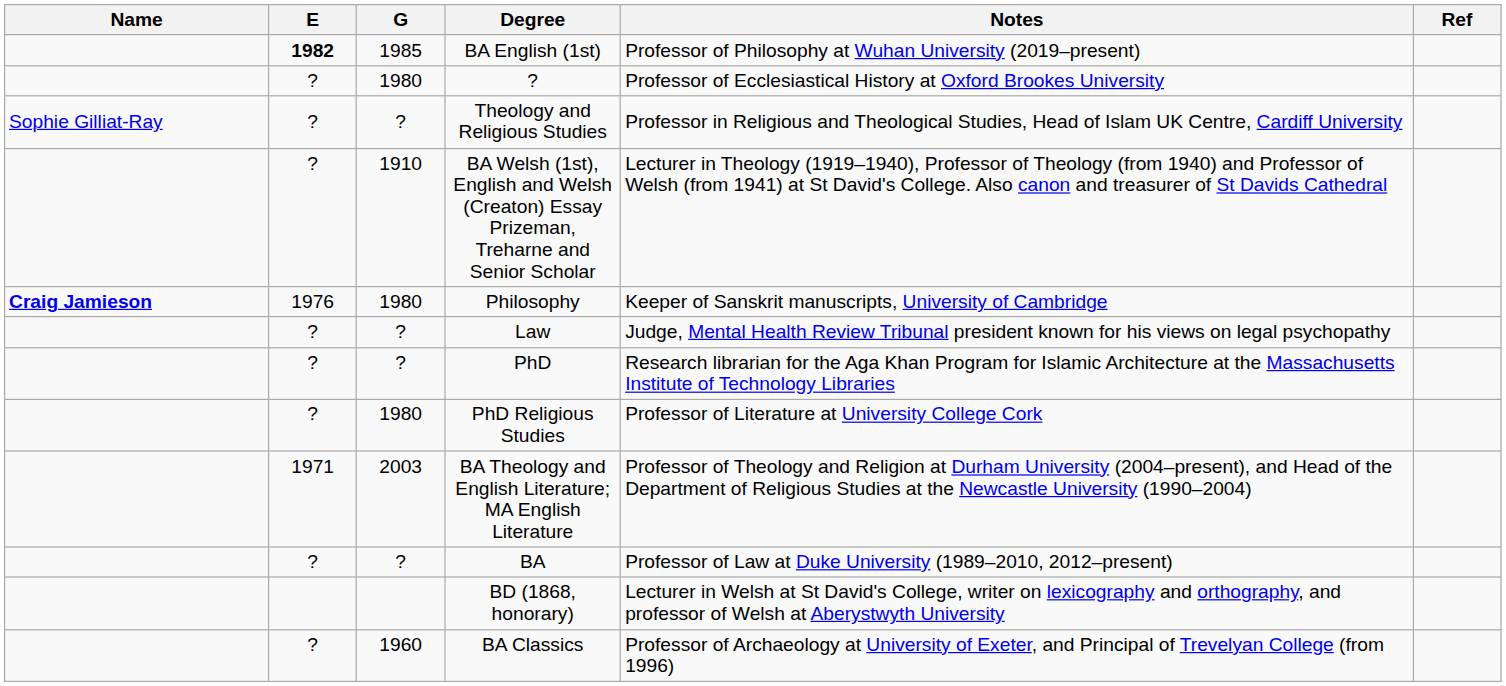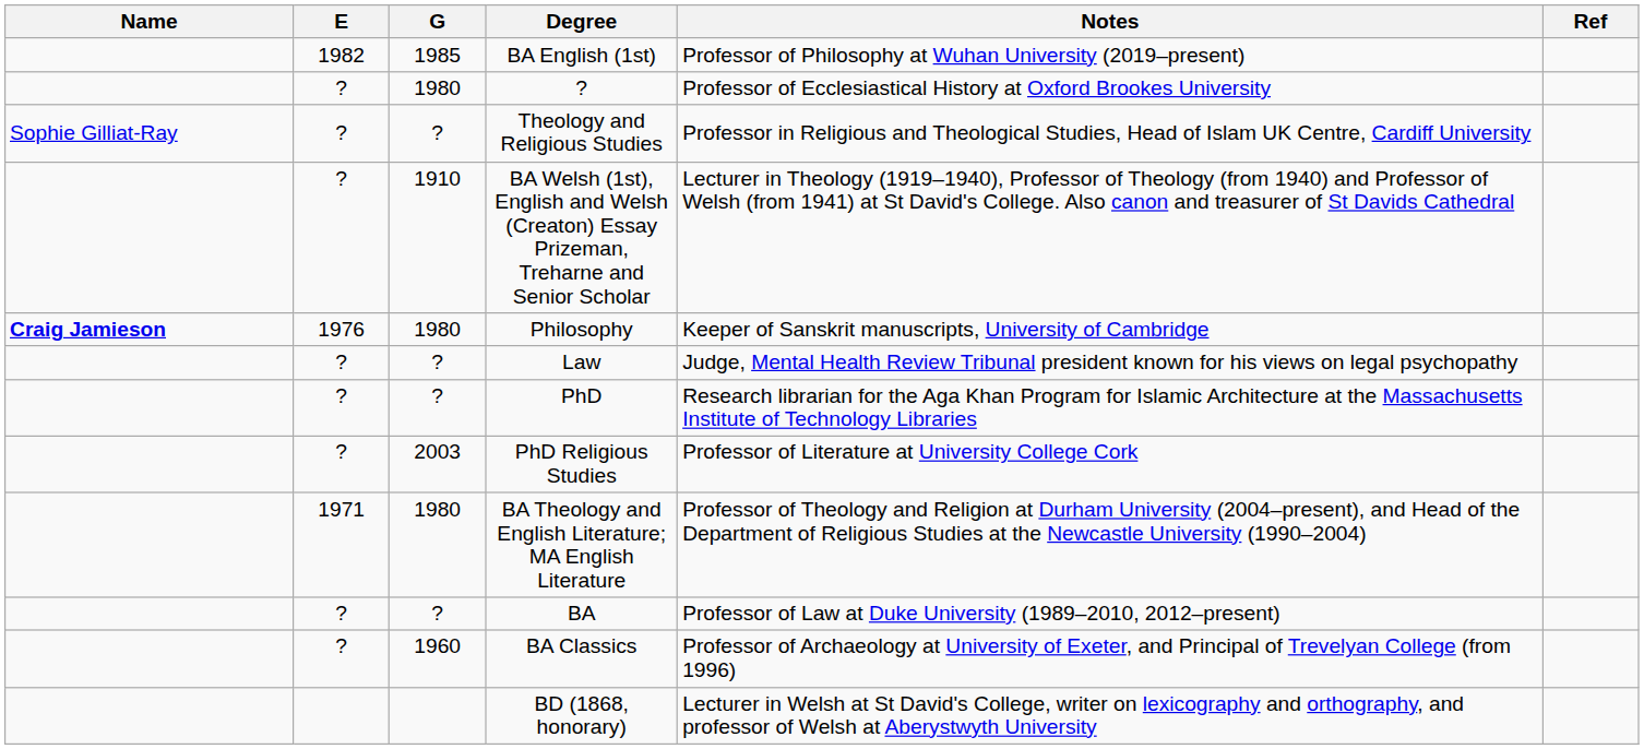BA English (1st) | E: bold -> normal
PhD Religious Studies | G: 1980 -> 2003
BA Theology and English Literature; MA English Literature | G: 2003 -> 1980
rows swapped: BD (1868, honorary) <-> BA Classics
